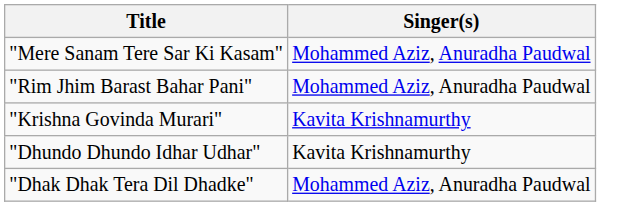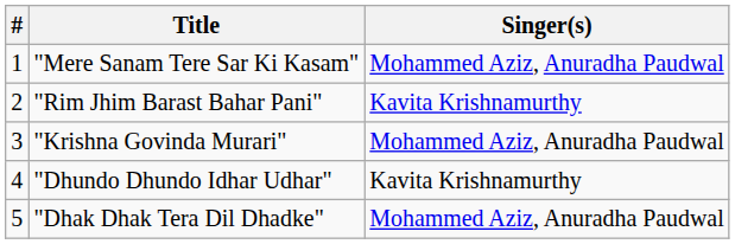+ column: # | 1 | 2 | 3 | 4 | 5
"Rim Jhim Barast Bahar Pani" | Singer(s): Mohammed Aziz, Anuradha Paudwal -> Kavita Krishnamurthy
"Krishna Govinda Murari" | Singer(s): Kavita Krishnamurthy -> Mohammed Aziz, Anuradha Paudwal
